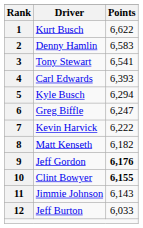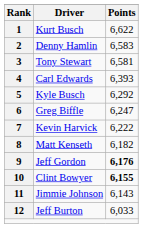3 | Points: 6,541 -> 6,581
5 | Points: 6,294 -> 6,292
